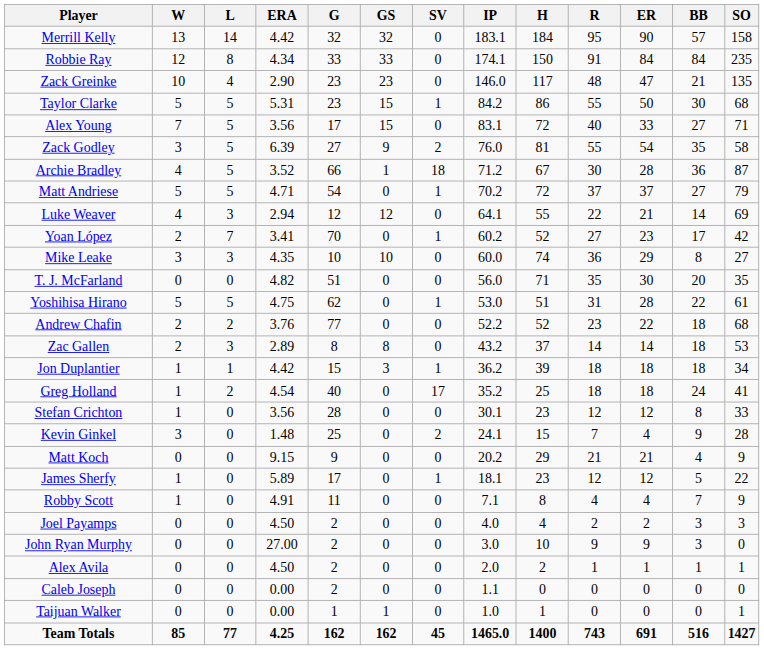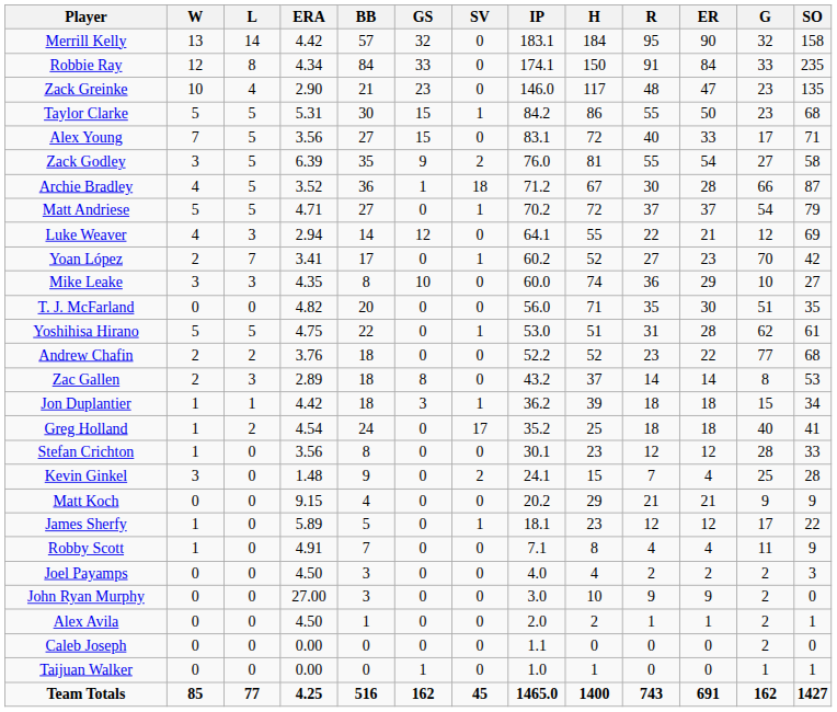columns swapped: G <-> BB
